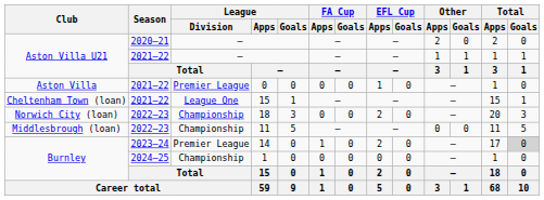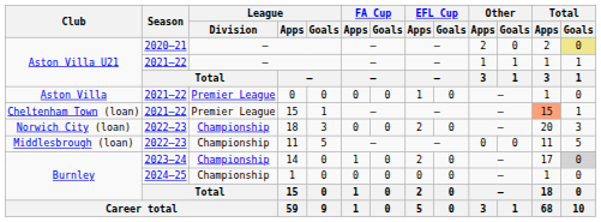2020–21 / — | Total / Goals: no background -> khaki background
2021–22 / 15 | League / Division: League One -> Premier League
2021–22 / 15 | Total / Apps: no background -> lightsalmon background
14 | League / Division: Premier League -> Championship
